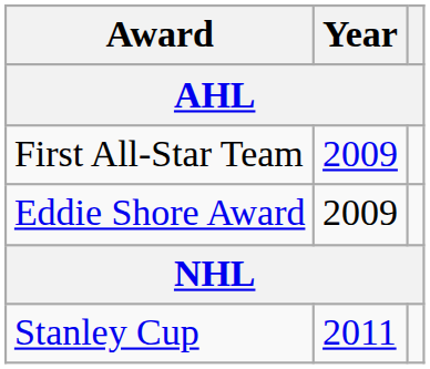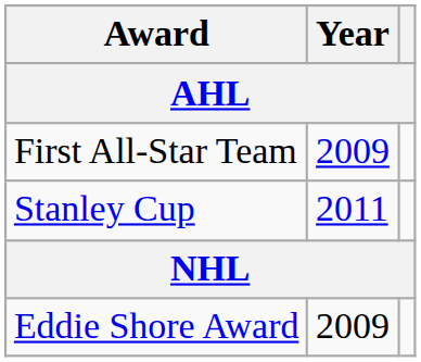rows swapped: Eddie Shore Award <-> Stanley Cup
